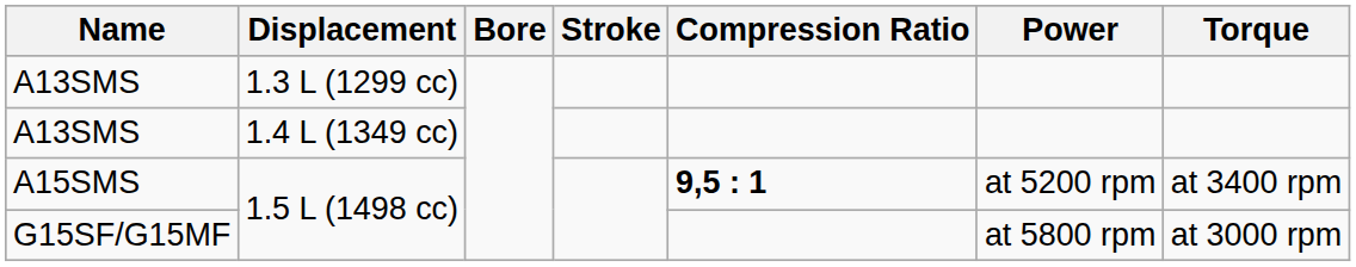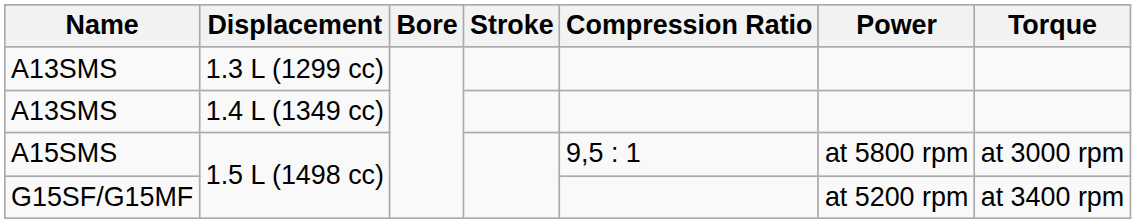A15SMS | Compression Ratio: bold -> normal
A15SMS | Power: at 5200 rpm -> at 5800 rpm
A15SMS | Torque: at 3400 rpm -> at 3000 rpm
G15SF/G15MF | Power: at 5800 rpm -> at 5200 rpm
G15SF/G15MF | Torque: at 3000 rpm -> at 3400 rpm
